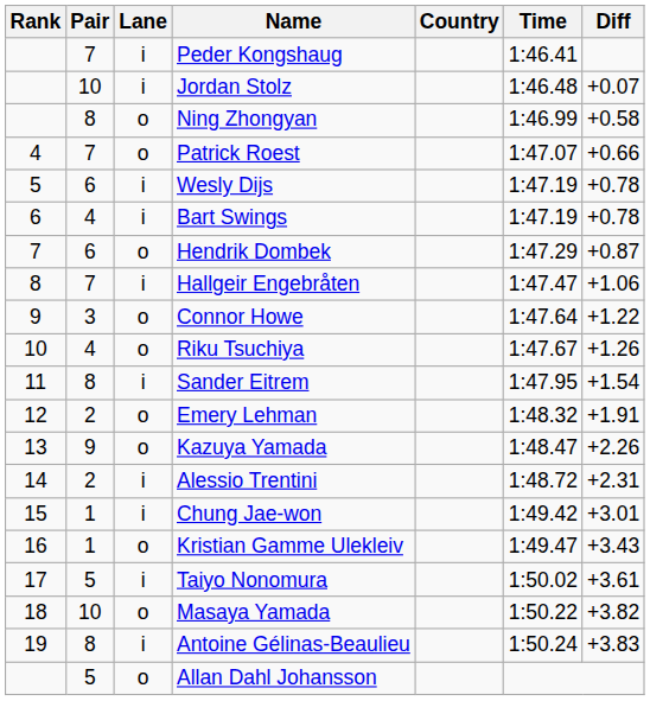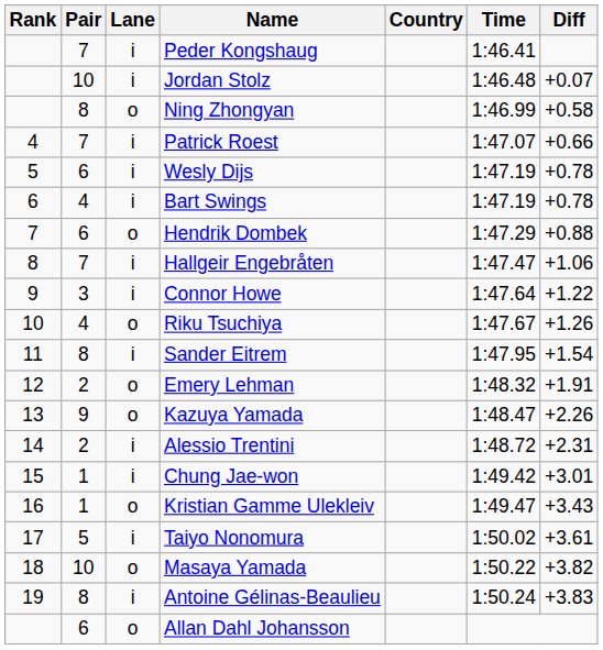Patrick Roest | Lane: o -> i
Hendrik Dombek | Diff: +0.87 -> +0.88
Connor Howe | Lane: o -> i
Allan Dahl Johansson | Pair: 5 -> 6
